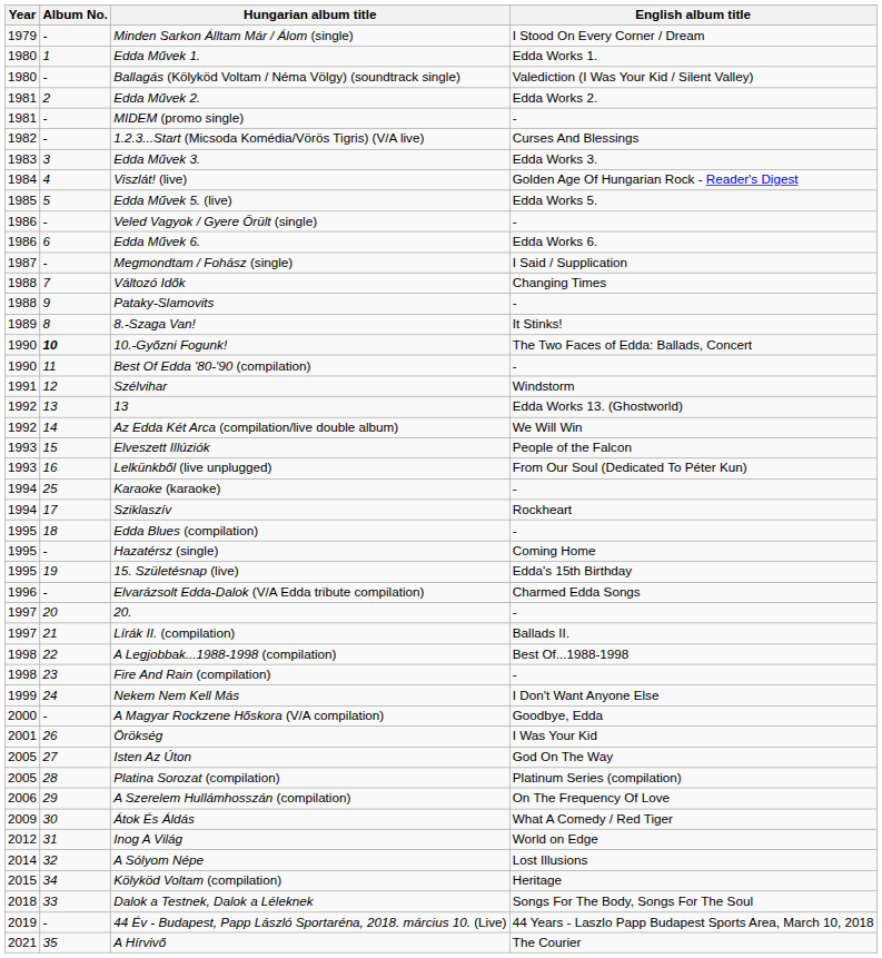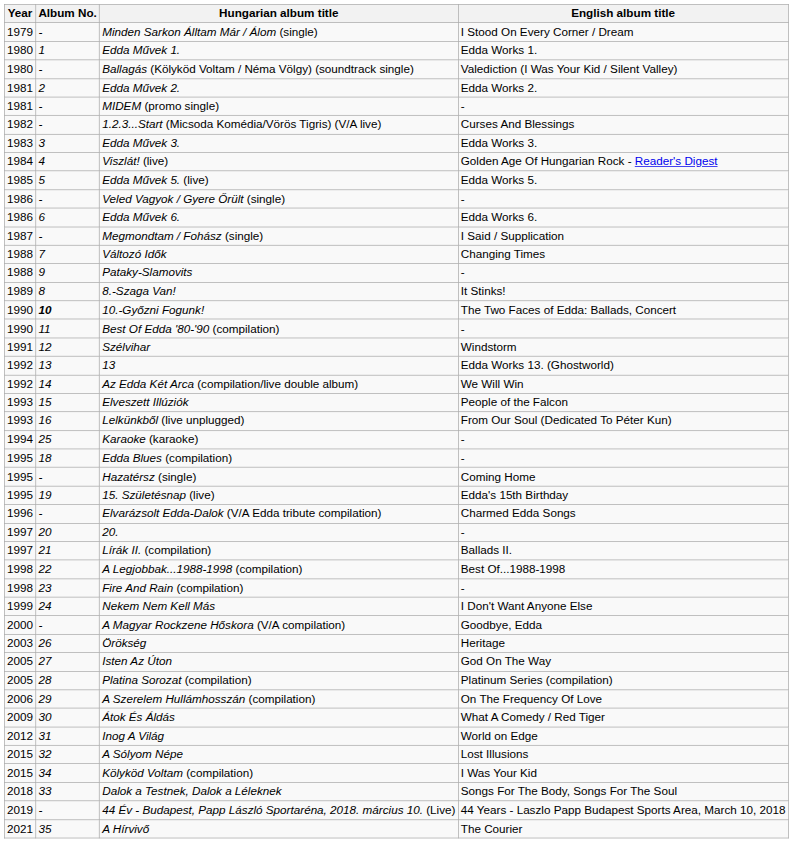- row: 1994 | 17 | Sziklaszív | Rockheart
Örökség | Year: 2001 -> 2003
Örökség | English album title: I Was Your Kid -> Heritage
A Sólyom Népe | Year: 2014 -> 2015
Kölyköd Voltam (compilation) | English album title: Heritage -> I Was Your Kid
